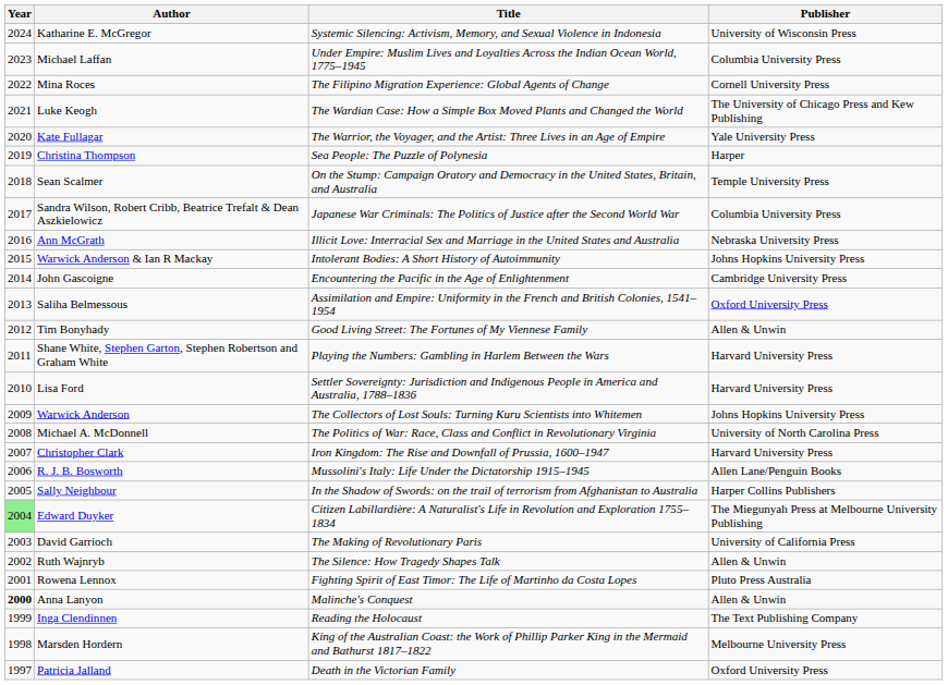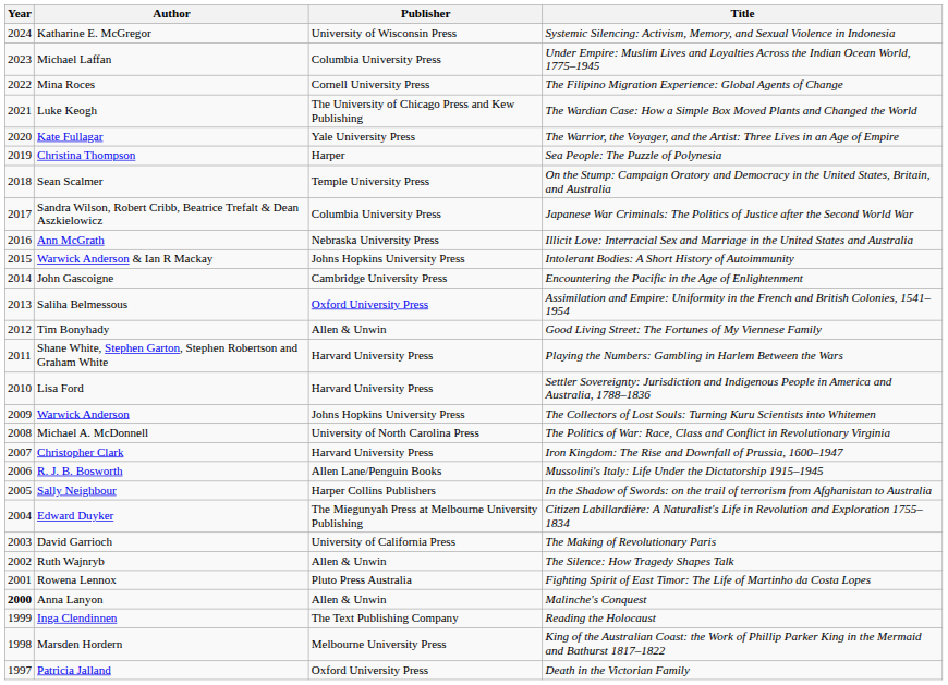columns swapped: Title <-> Publisher
Edward Duyker | Year: lightgreen background -> no background
